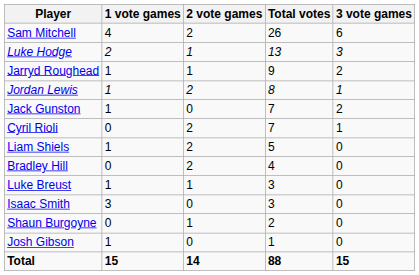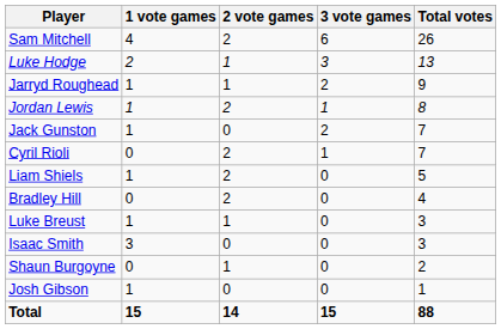columns swapped: 3 vote games <-> Total votes
